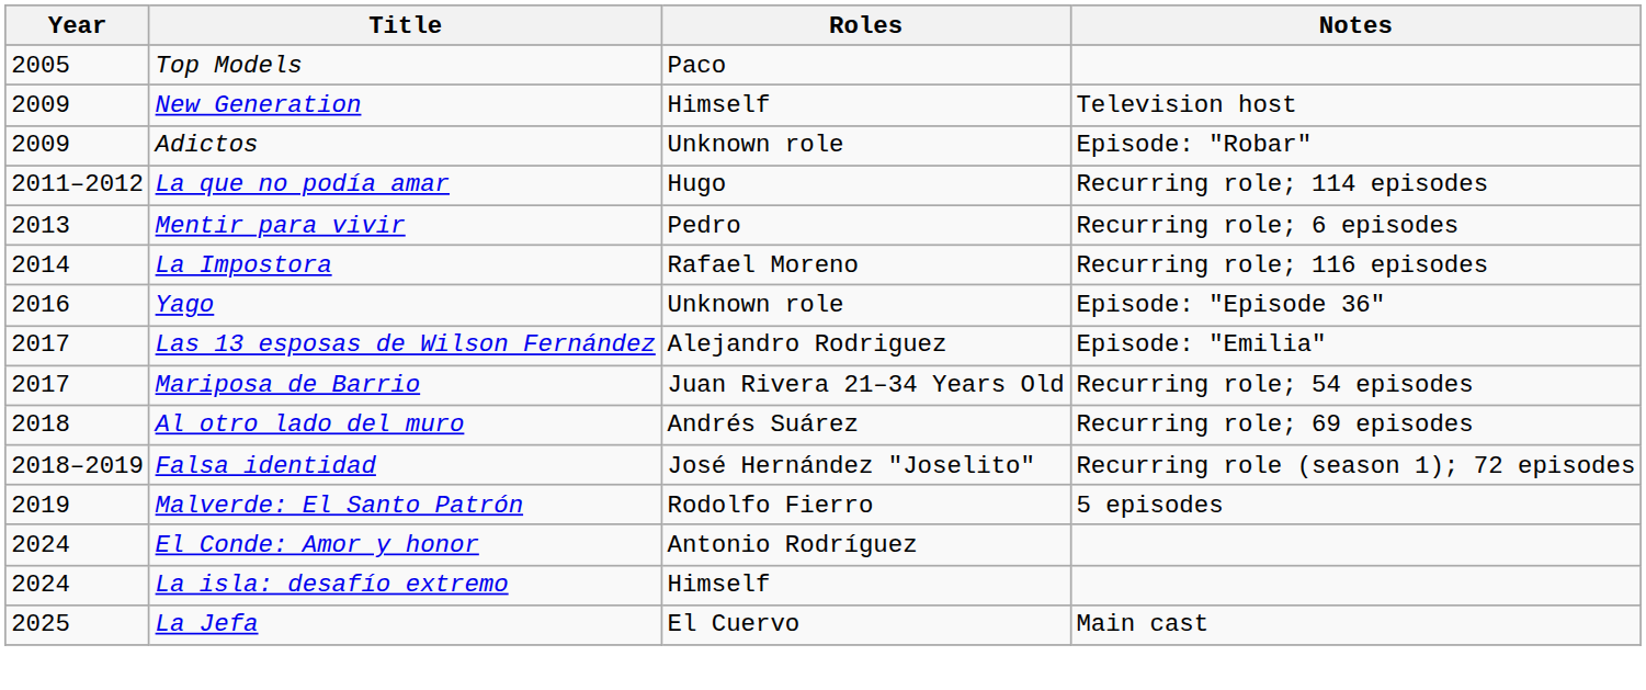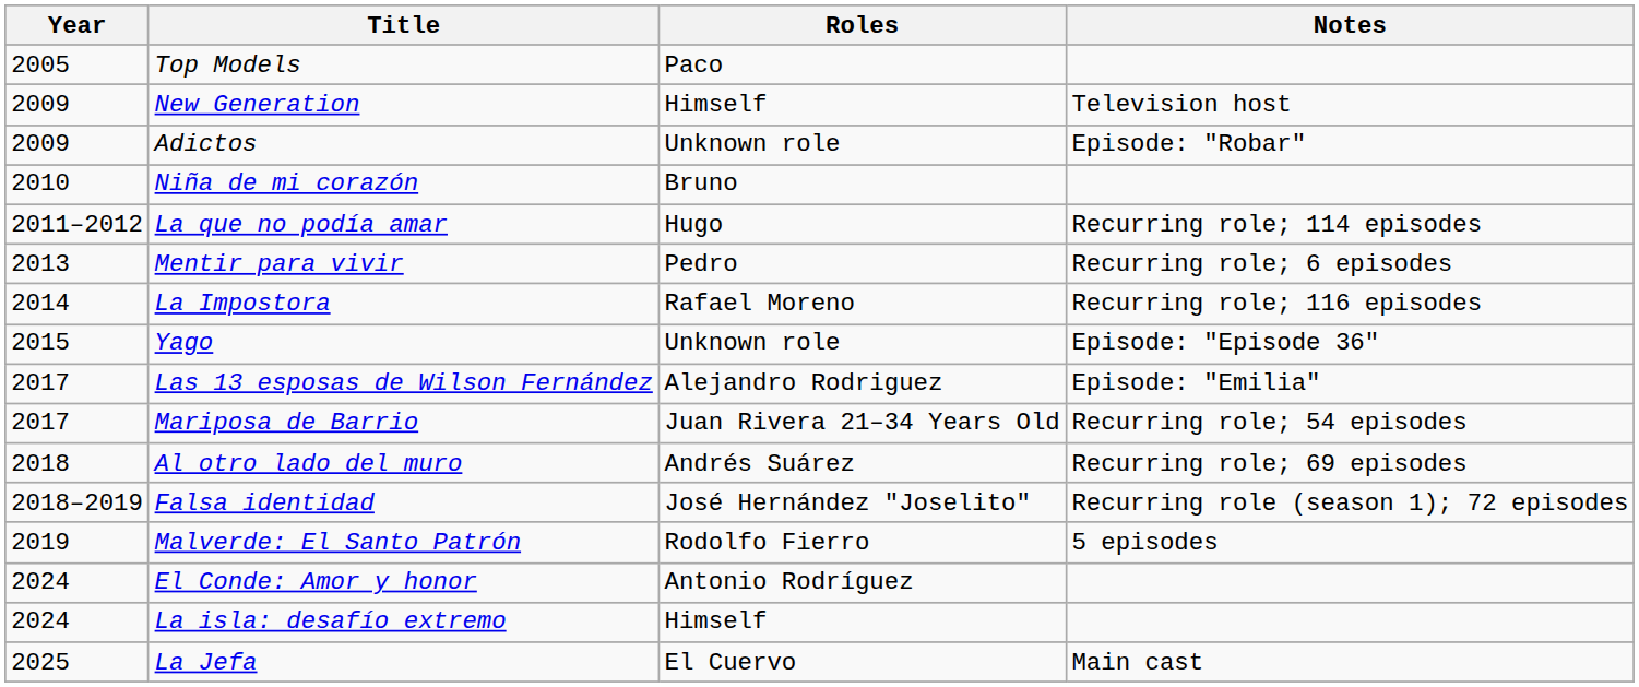+ row: 2010 | Niña de mi corazón | Bruno
Yago | Year: 2016 -> 2015
